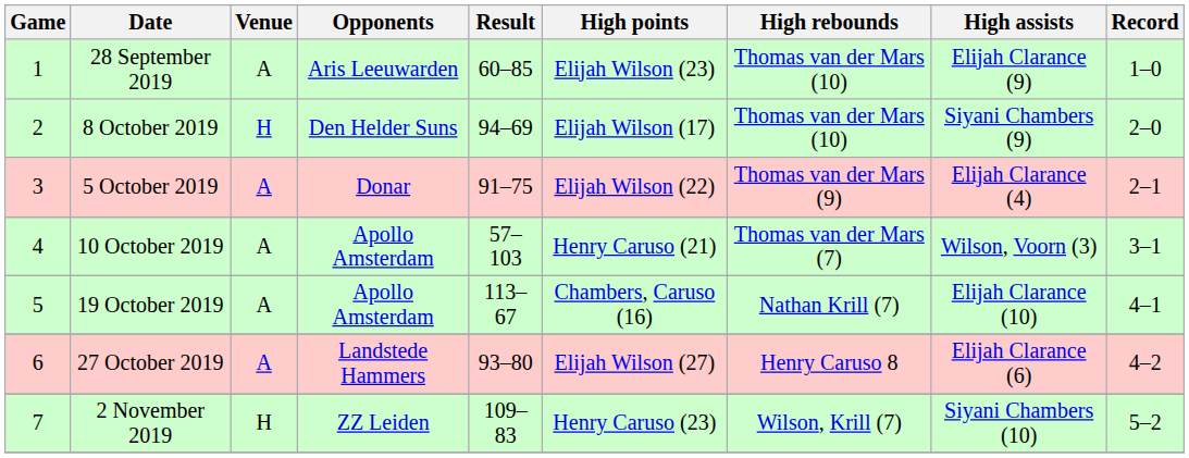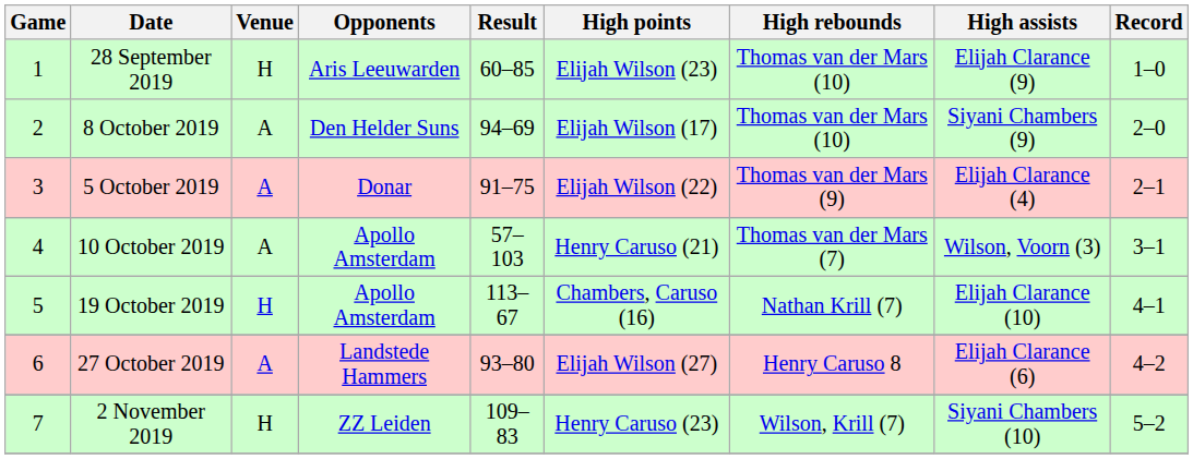28 September 2019 | Venue: A -> H
8 October 2019 | Venue: H -> A
19 October 2019 | Venue: A -> H
